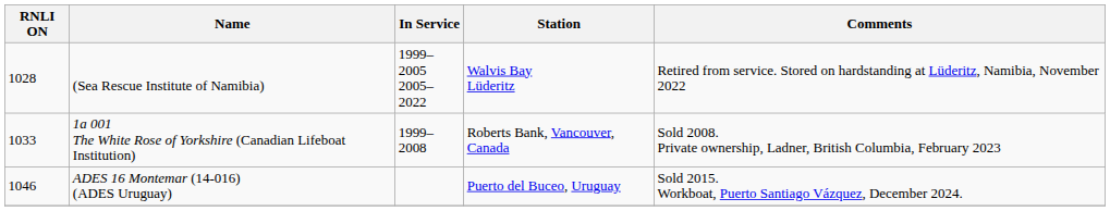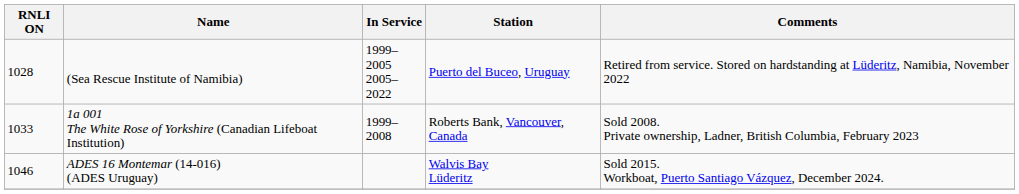(Sea Rescue Institute of Namibia) | Station: Walvis Bay Lüderitz -> Puerto del Buceo, Uruguay
ADES 16 Montemar (14-016) (ADES Uruguay) | Station: Puerto del Buceo, Uruguay -> Walvis Bay Lüderitz
